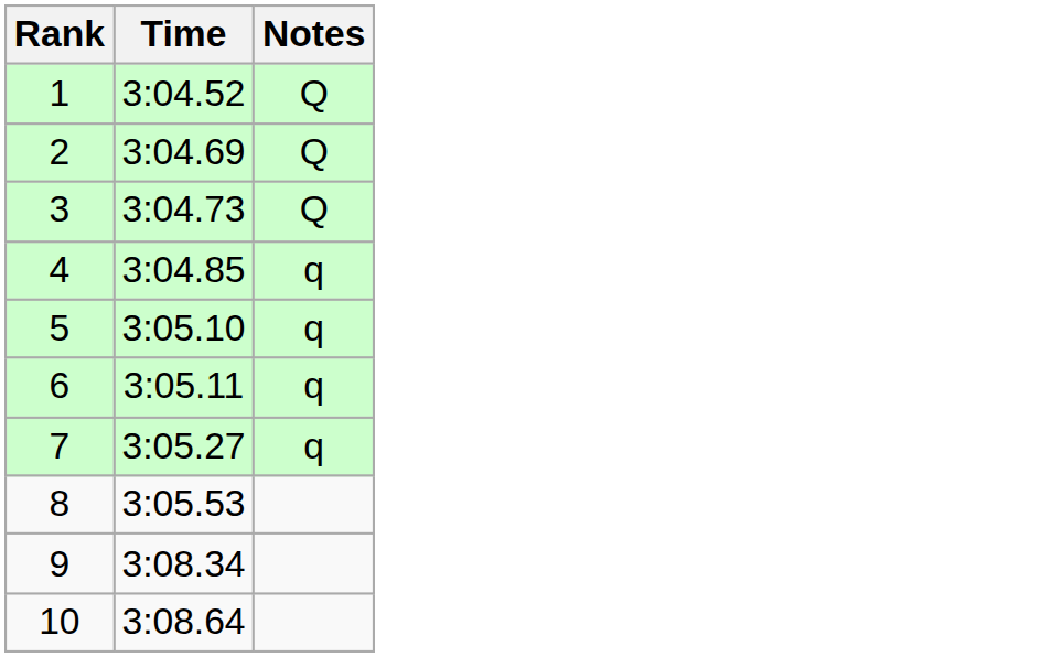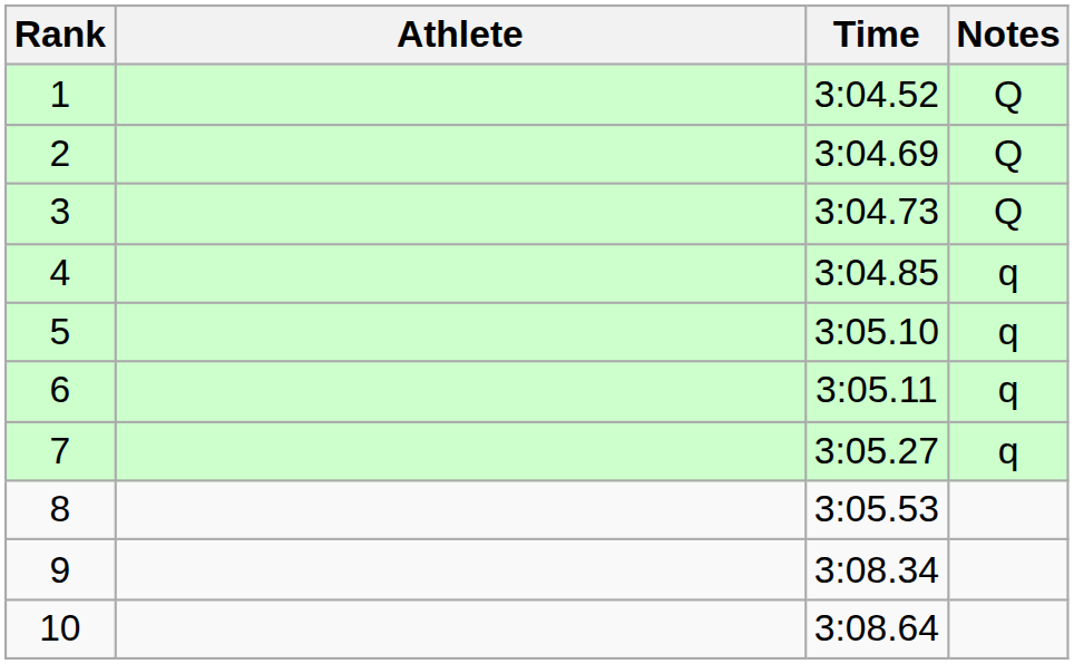+ column: Athlete
